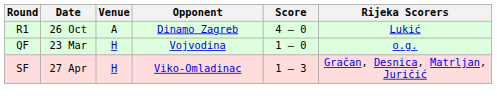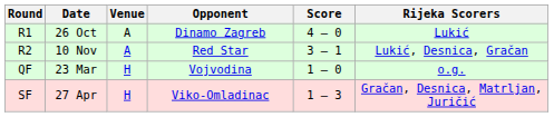+ row: R2 | 10 Nov | A | Red Star | 3 – 1 | Lukić, Desnica, Gračan
